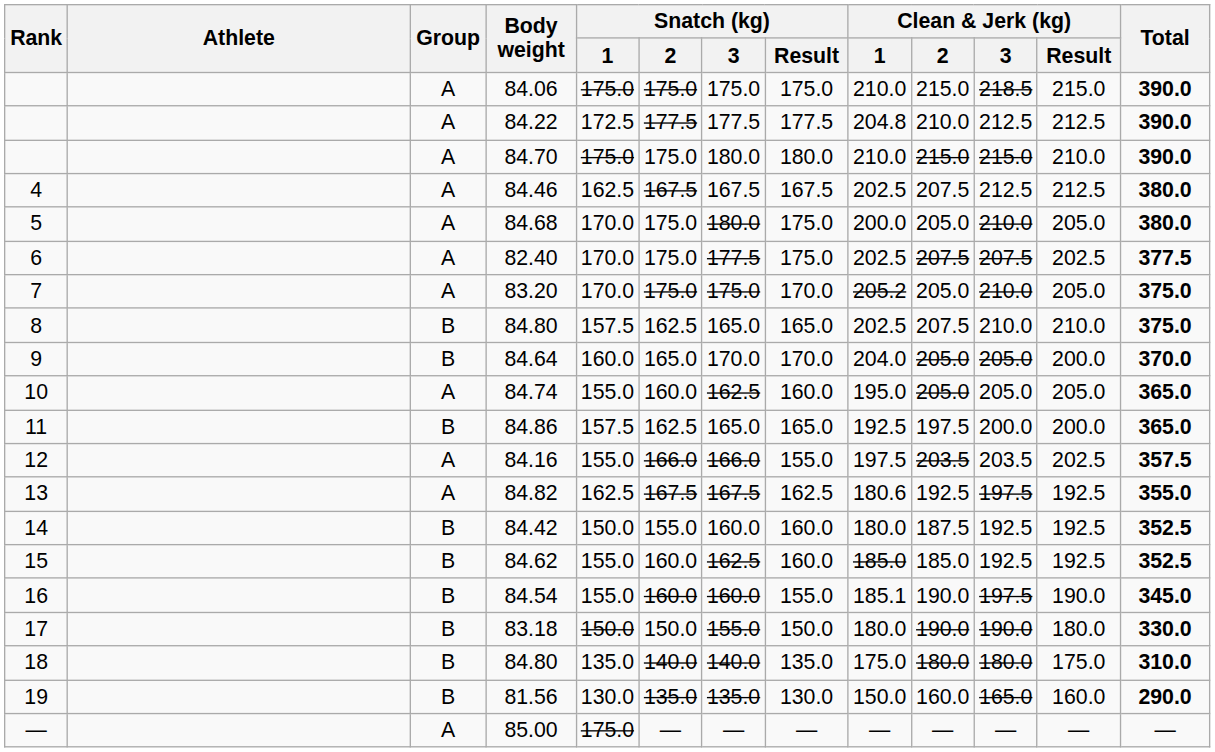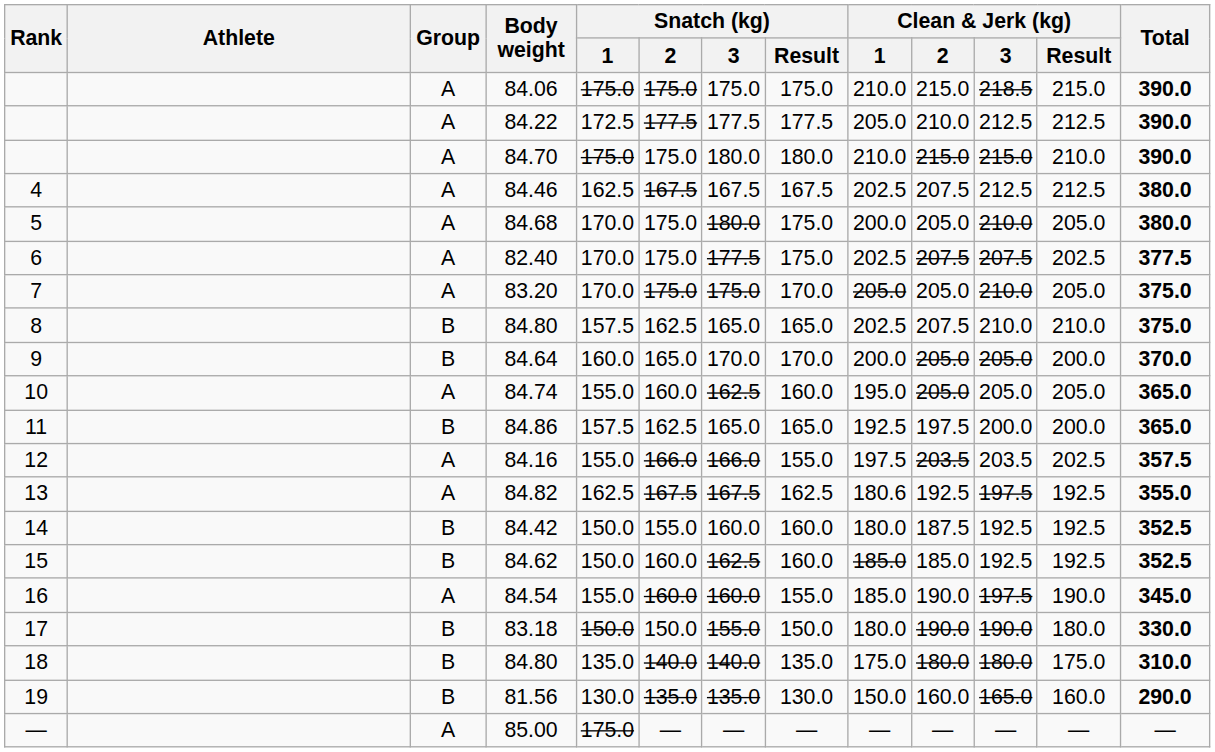84.22 | Clean & Jerk (kg) / 1: 204.8 -> 205.0
83.20 | Clean & Jerk (kg) / 1: 205.2 -> 205.0
84.64 | Clean & Jerk (kg) / 1: 204.0 -> 200.0
84.62 | Snatch (kg) / 1: 155.0 -> 150.0
84.54 | Group: B -> A
84.54 | Clean & Jerk (kg) / 1: 185.1 -> 185.0
